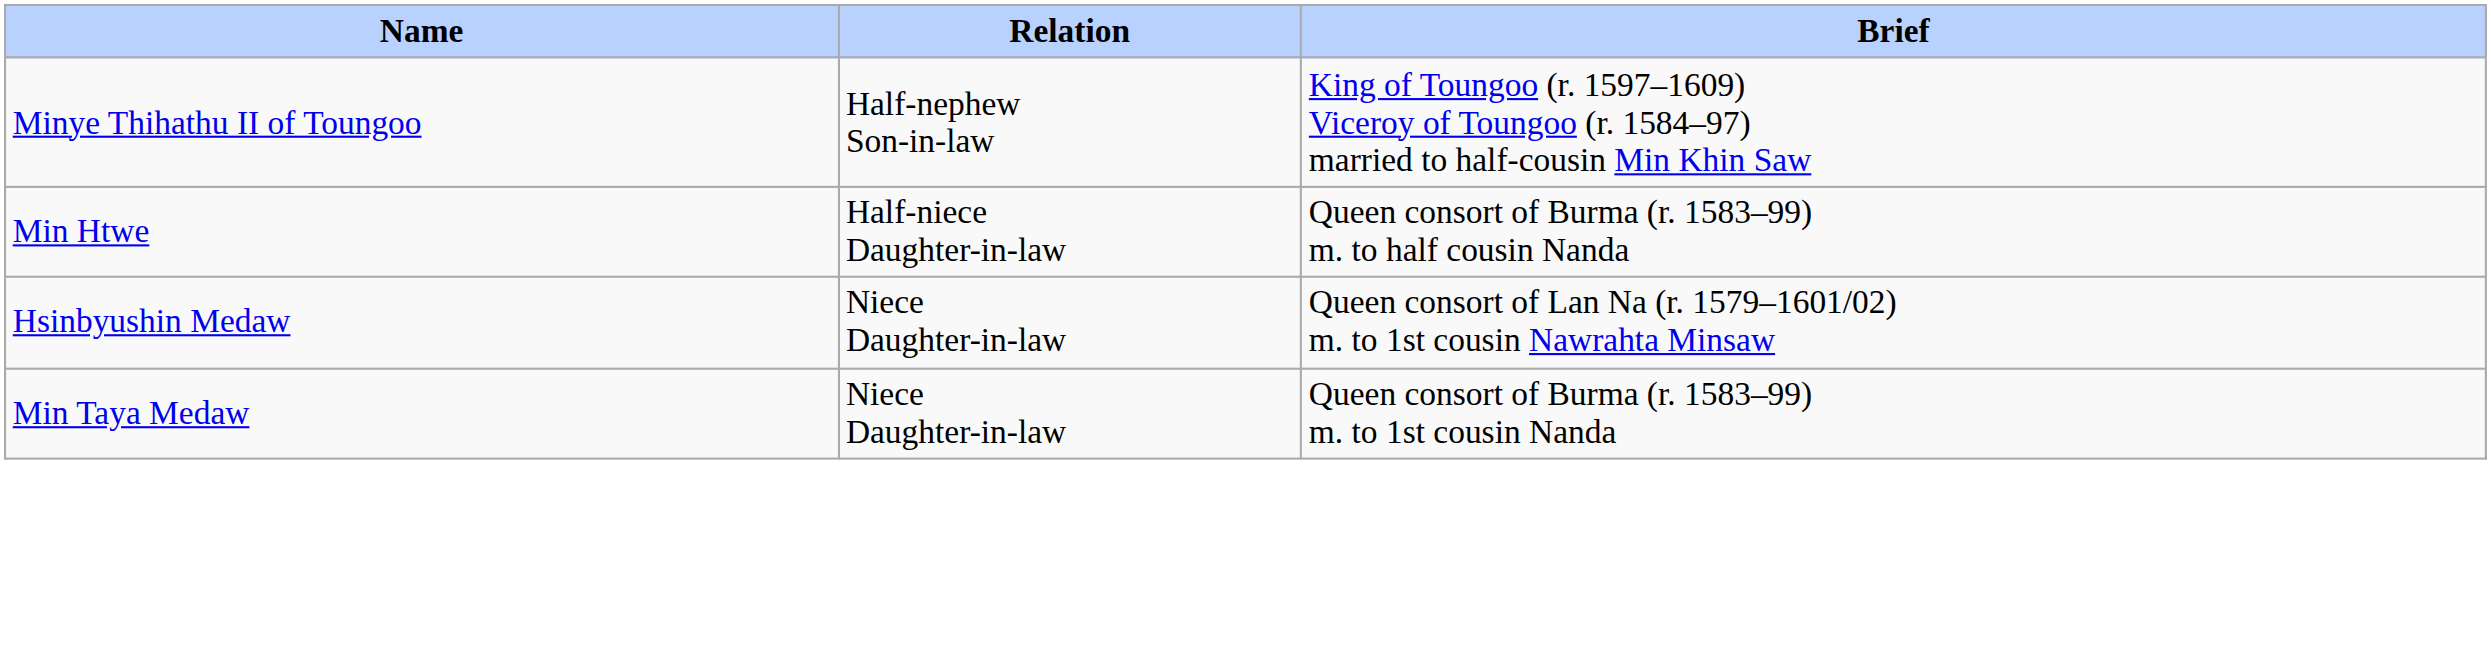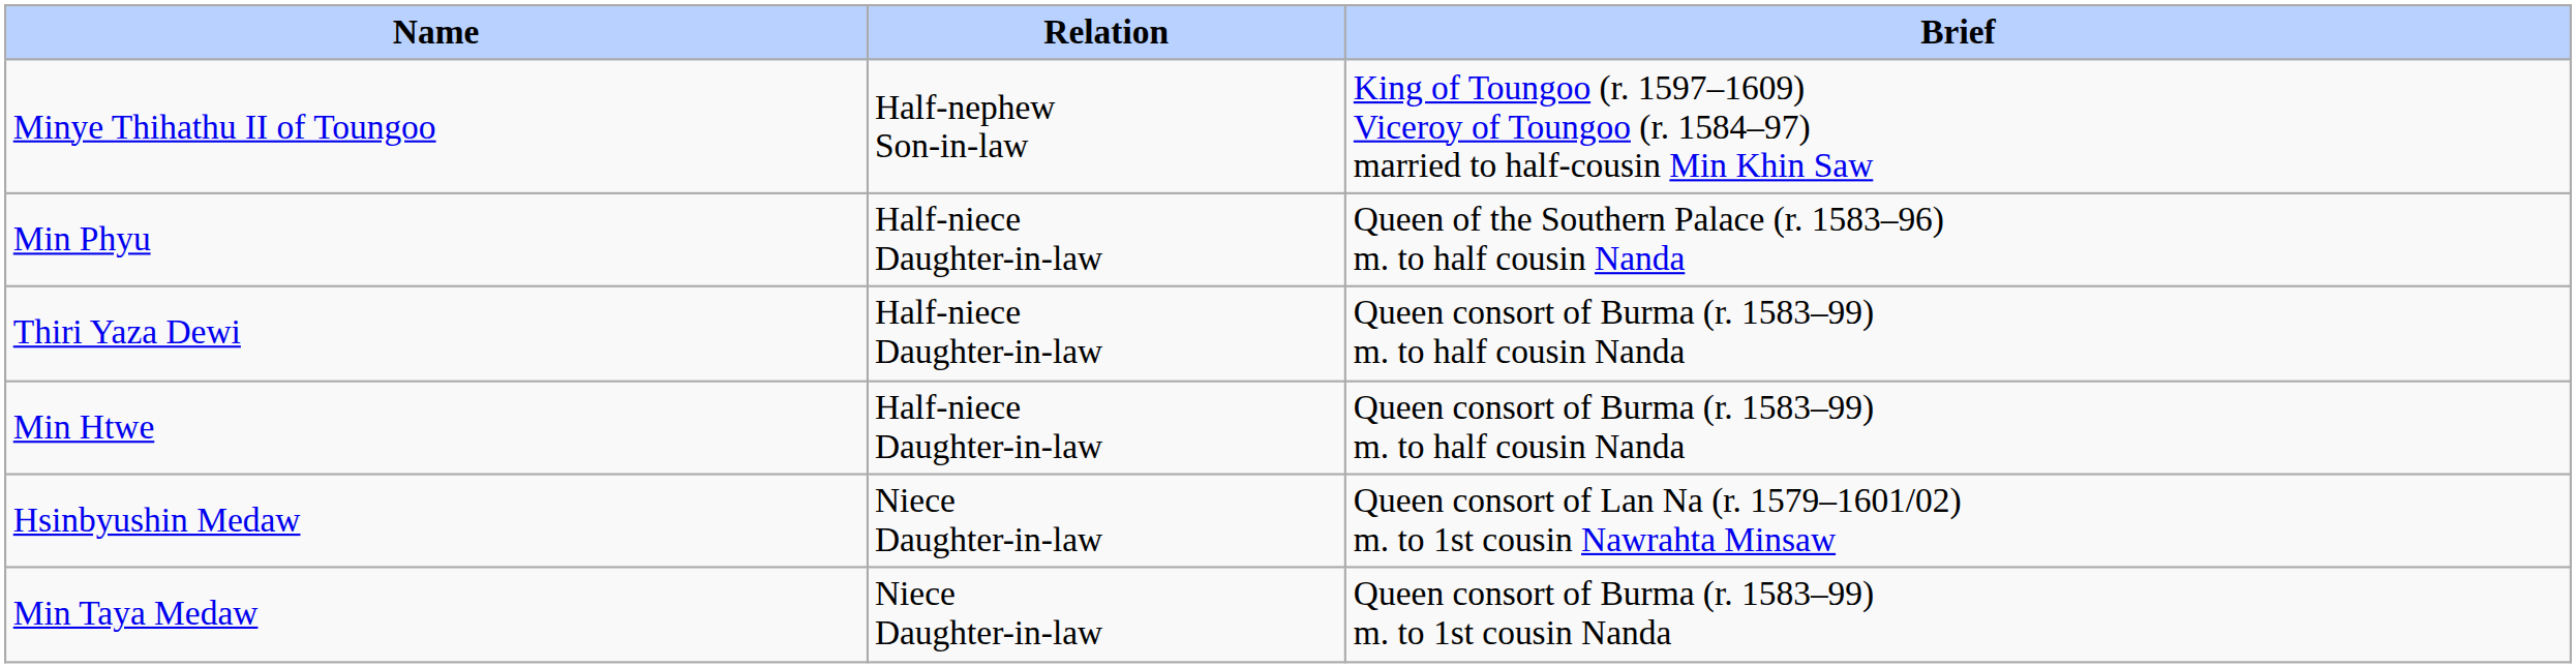+ row: Min Phyu | Half-niece Daughter-in-law | Queen of the Southern Palace (r. 1583–96) m. to half cousin Nanda
+ row: Thiri Yaza Dewi | Half-niece Daughter-in-law | Queen consort of Burma (r. 1583–99) m. to half cousin Nanda
